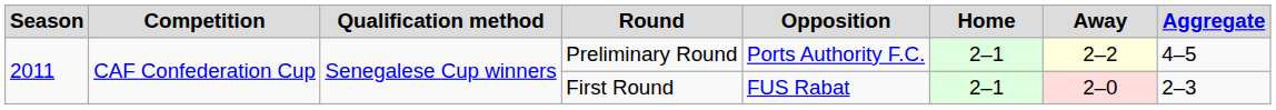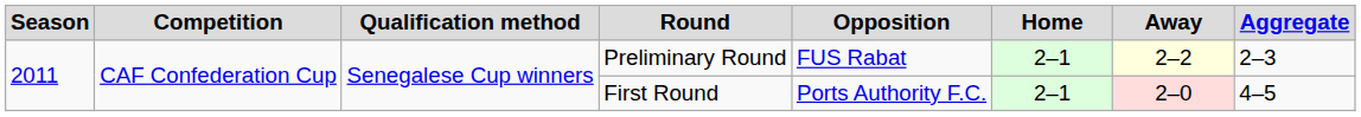Preliminary Round | Opposition: Ports Authority F.C. -> FUS Rabat
Preliminary Round | Aggregate: 4–5 -> 2–3
First Round | Opposition: FUS Rabat -> Ports Authority F.C.
First Round | Aggregate: 2–3 -> 4–5
